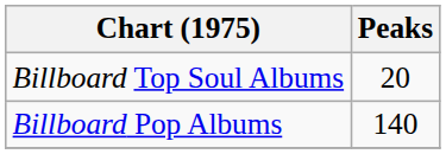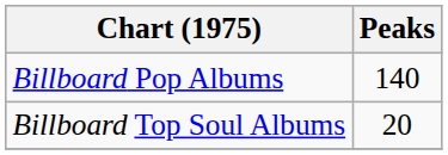rows swapped: Billboard Pop Albums <-> Billboard Top Soul Albums
